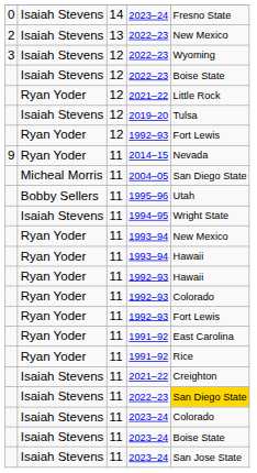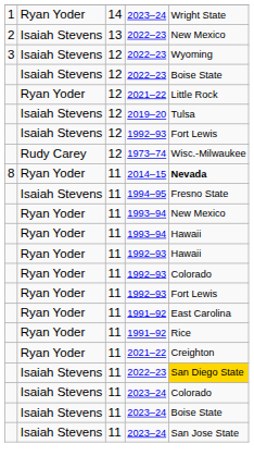14 / 2023–24 | column 1: 0 -> 1
14 / 2023–24 | column 2: Isaiah Stevens -> Ryan Yoder
14 / 2023–24 | column 5: Fresno State -> Wright State
12 / 1992–93 | column 2: Ryan Yoder -> Isaiah Stevens
+ row: Rudy Carey | 12 | 1973–74 | Wisc.-Milwaukee
2014–15 | column 1: 9 -> 8
2014–15 | column 5: normal -> bold
- row: Micheal Morris | 11 | 2004–05 | San Diego State
- row: Bobby Sellers | 11 | 1995–96 | Utah
1994–95 | column 5: Wright State -> Fresno State
11 / 2021–22 | column 2: Isaiah Stevens -> Ryan Yoder
